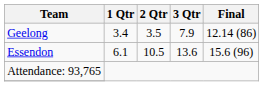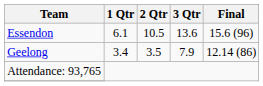rows swapped: Geelong <-> Essendon
